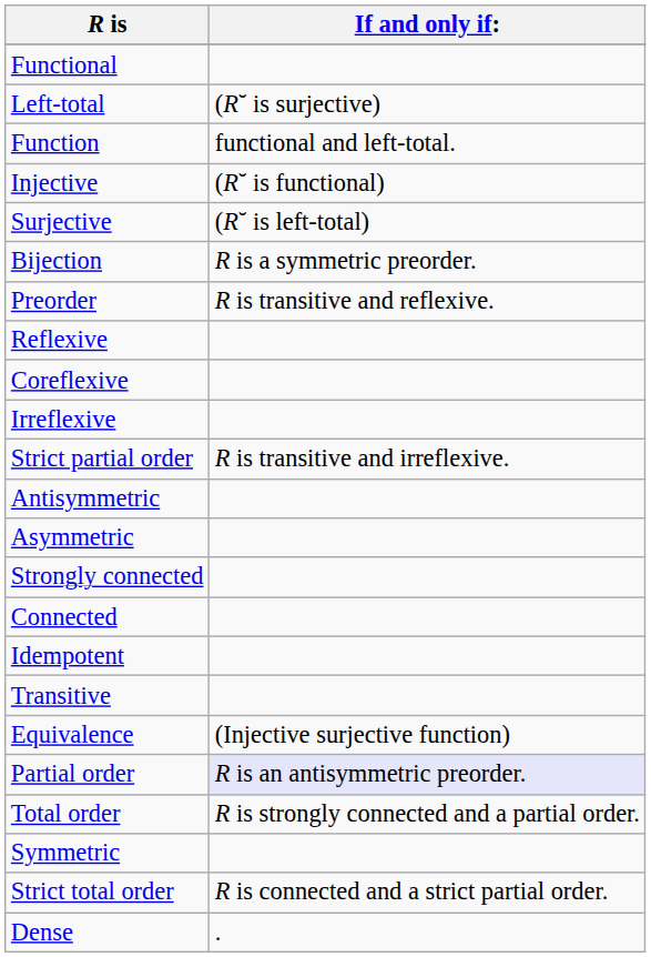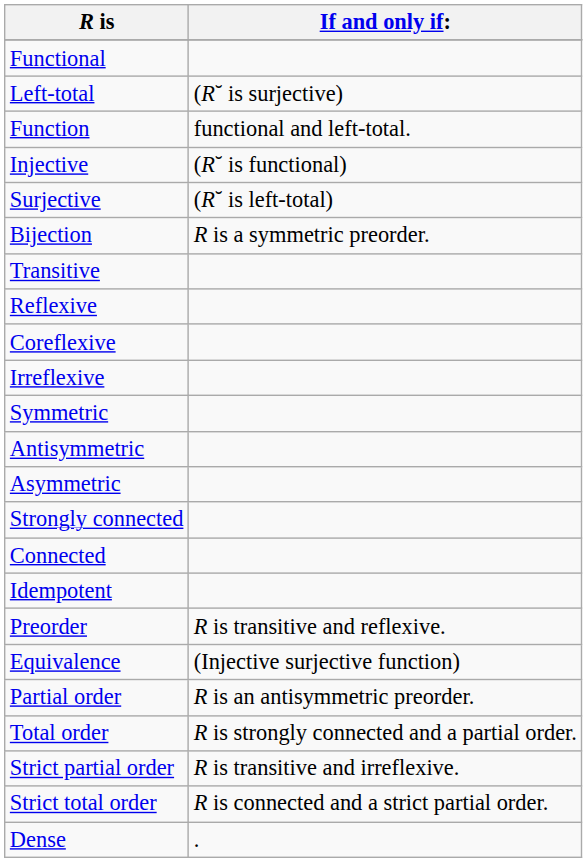rows swapped: Transitive <-> Preorder
rows swapped: Symmetric <-> Strict partial order
Partial order | If and only if:: lavender background -> no background
